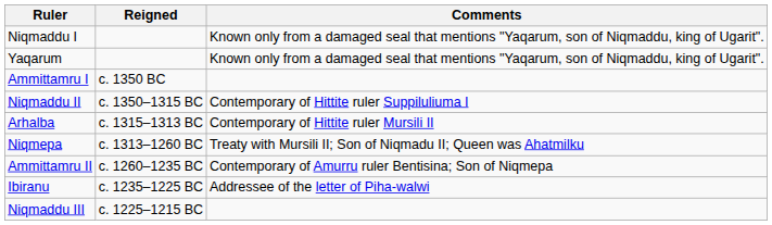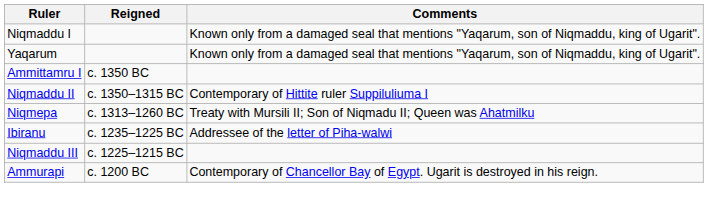- row: Arhalba | c. 1315–1313 BC | Contemporary of Hittite ruler Mursili II
- row: Ammittamru II | c. 1260–1235 BC | Contemporary of Amurru ruler Bentisina; Son of Niqmepa
+ row: Ammurapi | c. 1200 BC | Contemporary of Chancellor Bay of Egypt. Ugarit is destroyed in his reign.
